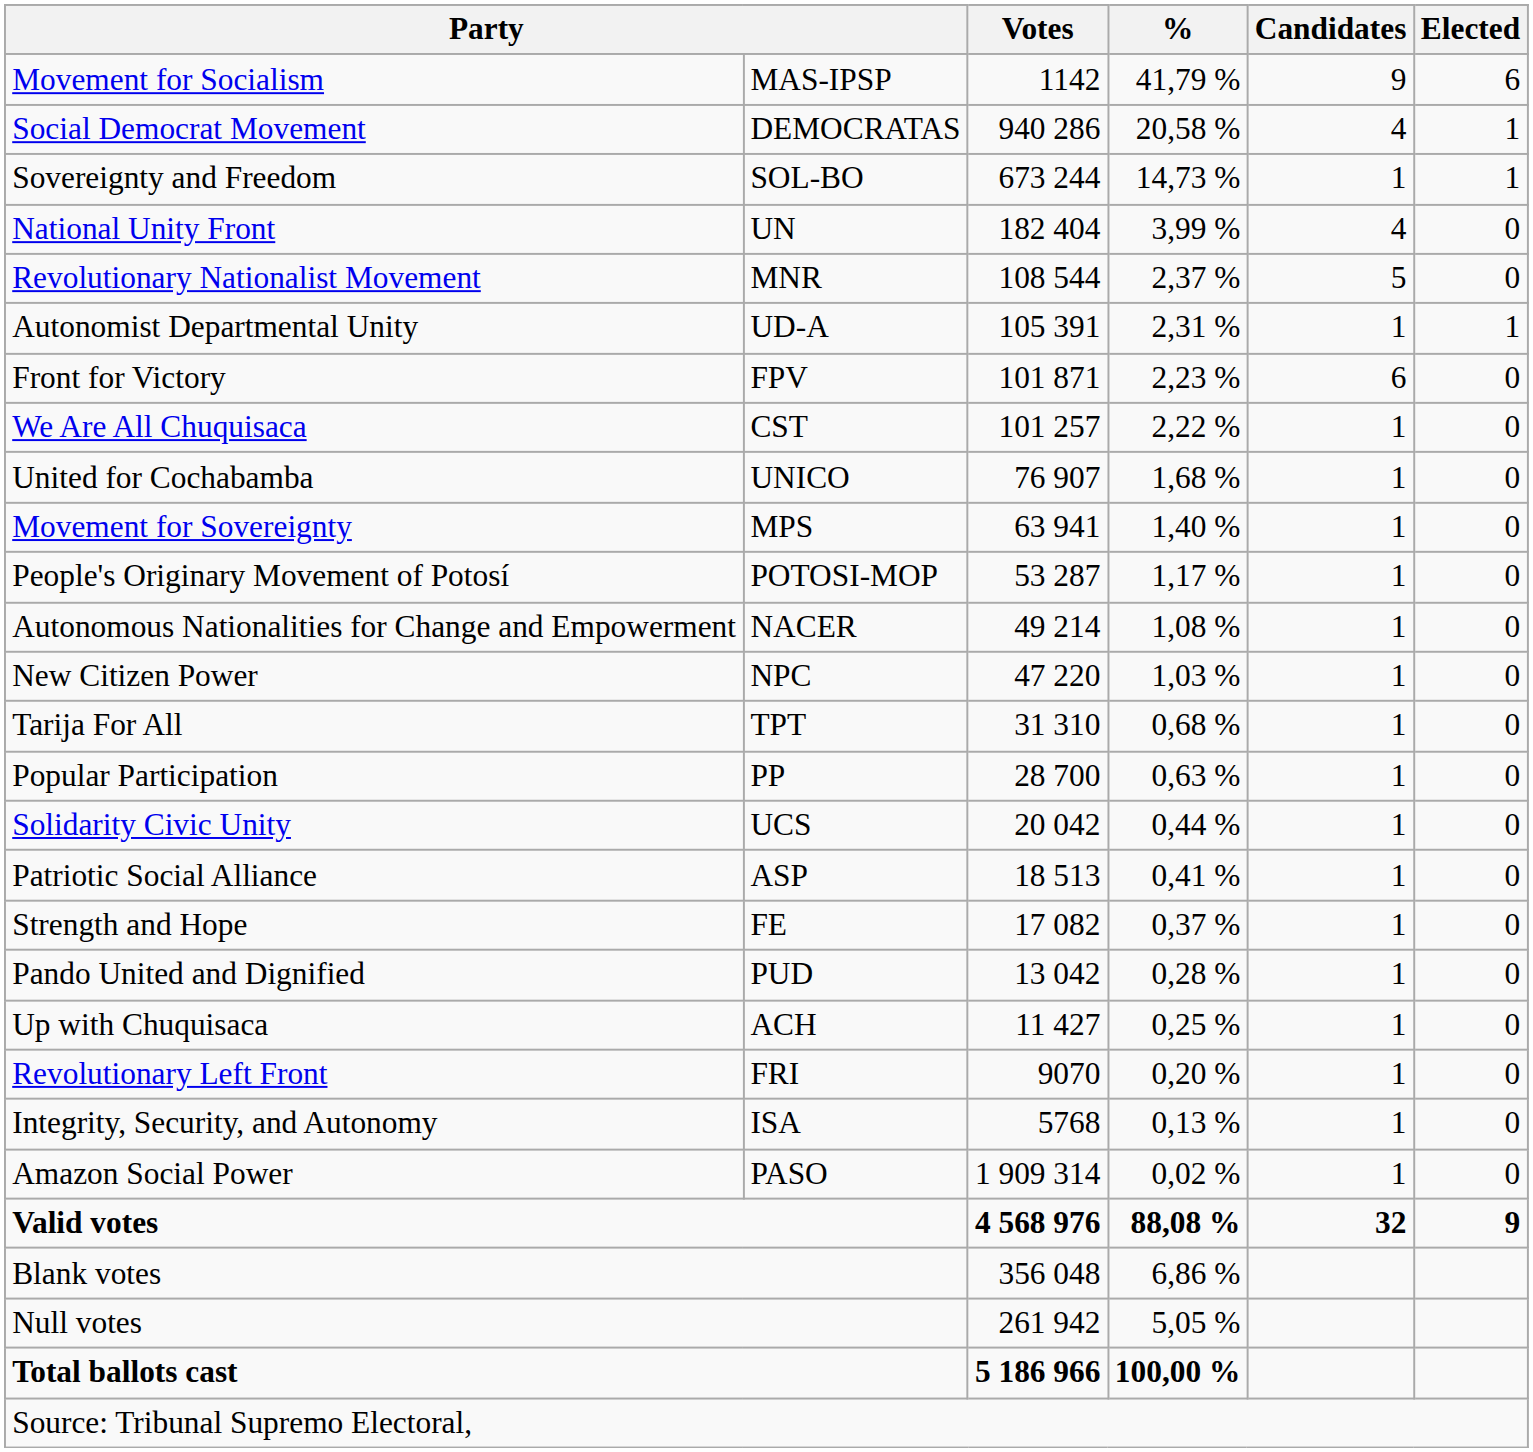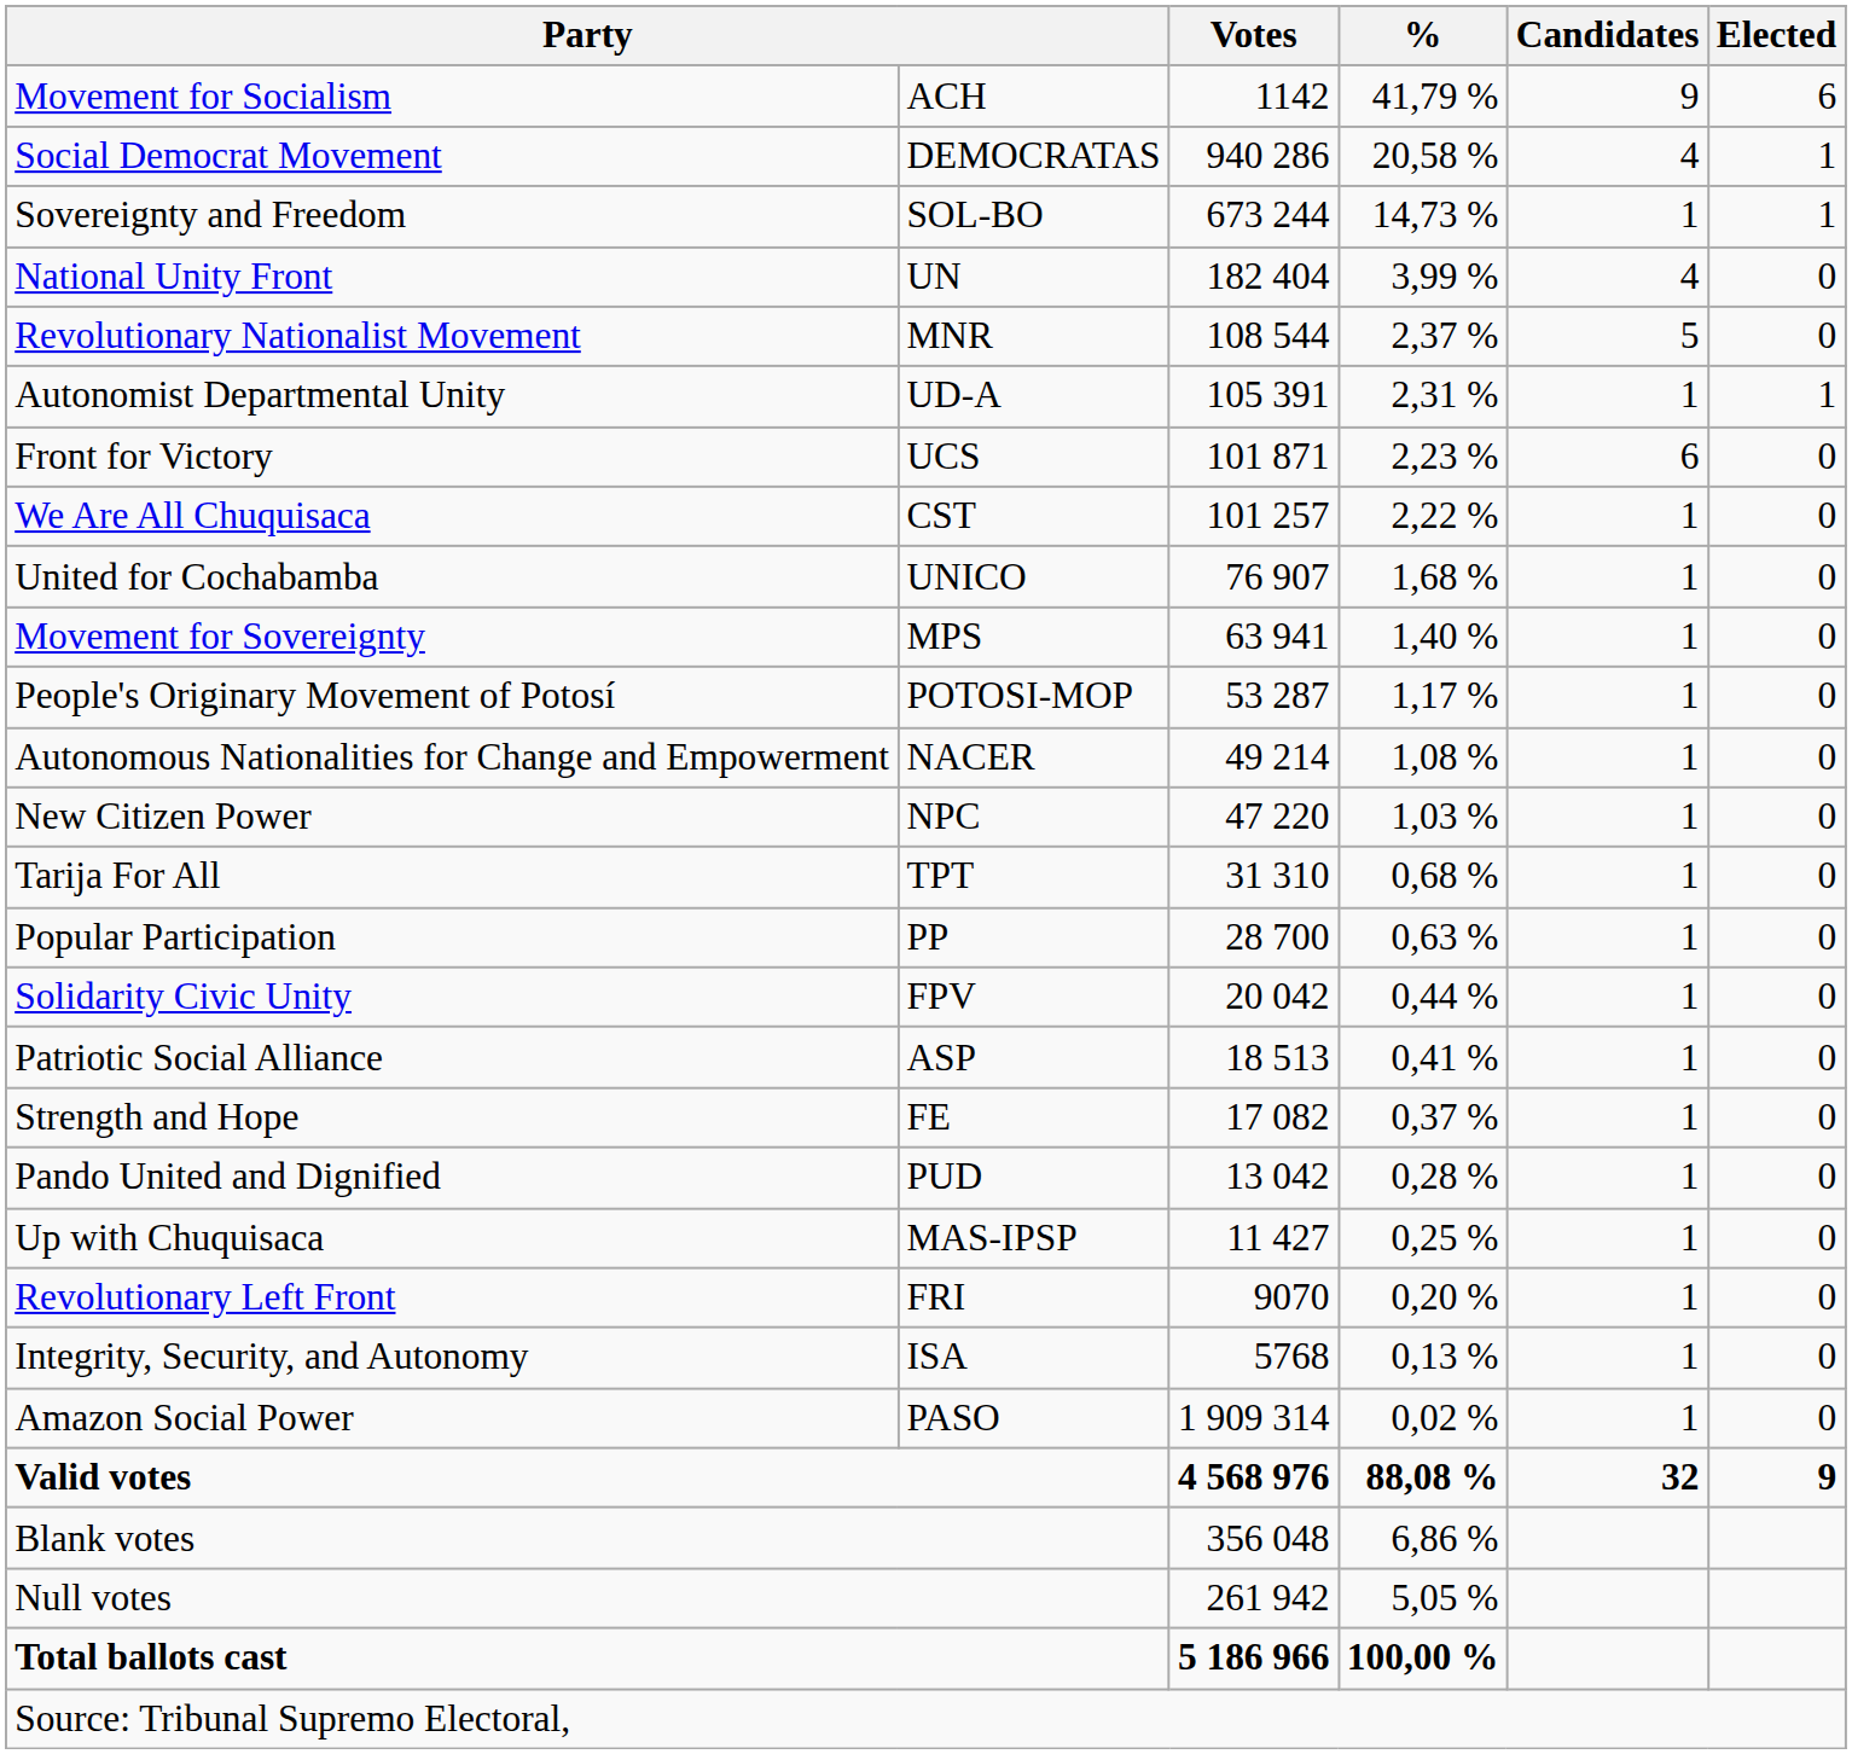Movement for Socialism | column 2: MAS-IPSP -> ACH
Front for Victory | column 2: FPV -> UCS
Solidarity Civic Unity | column 2: UCS -> FPV
Up with Chuquisaca | column 2: ACH -> MAS-IPSP
